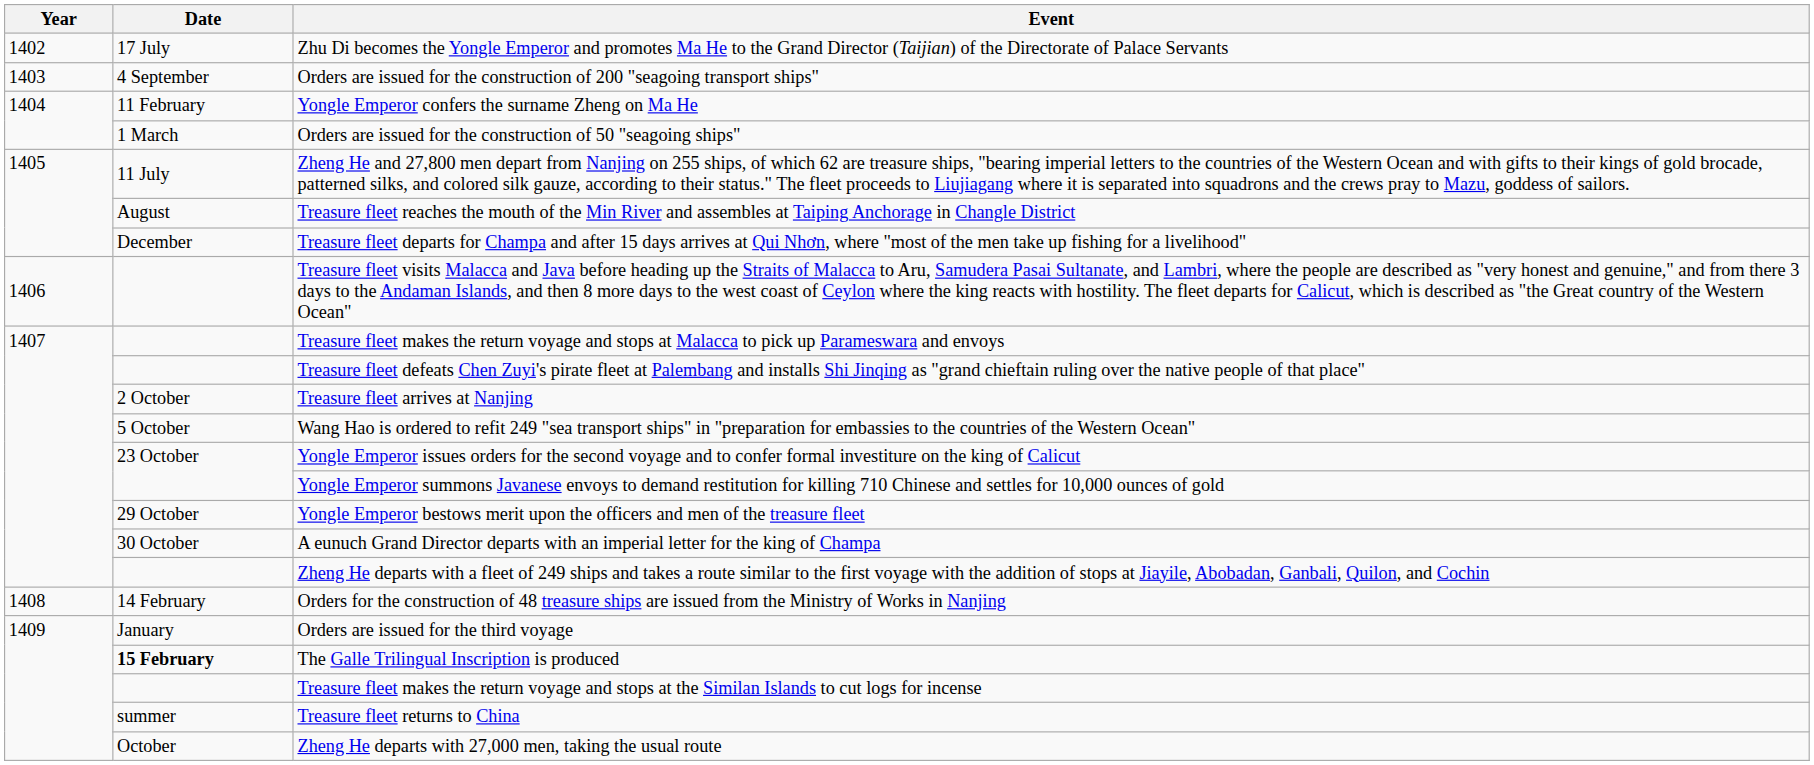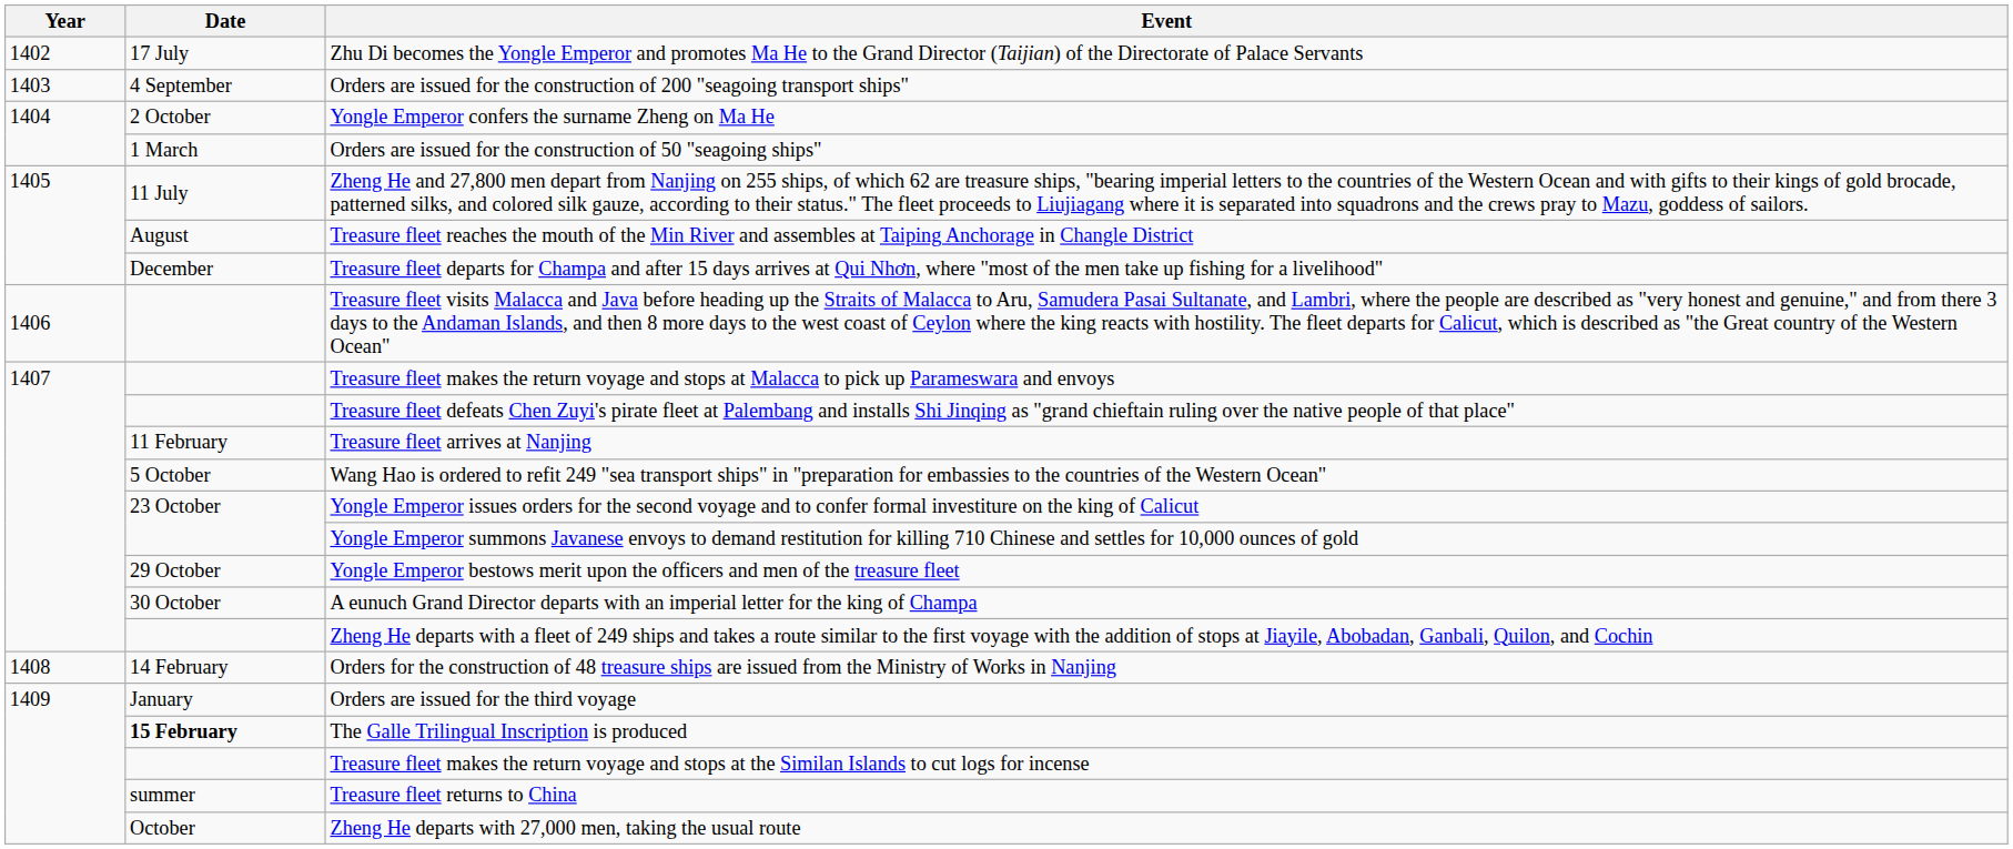Yongle Emperor confers the surname Zheng on Ma He | Date: 11 February -> 2 October
Treasure fleet arrives at Nanjing | Date: 2 October -> 11 February
